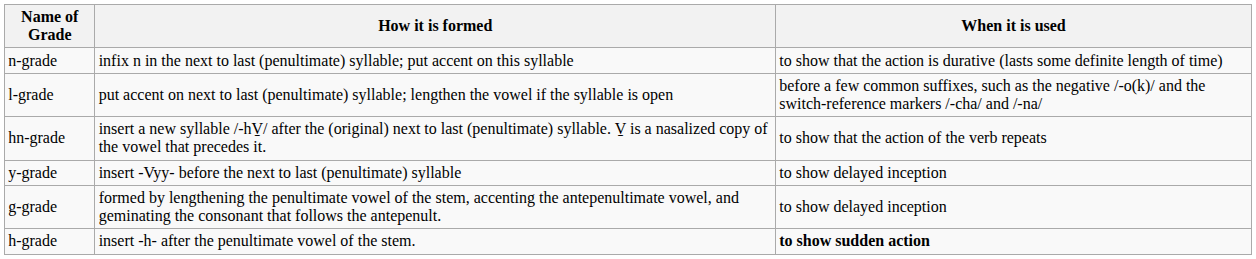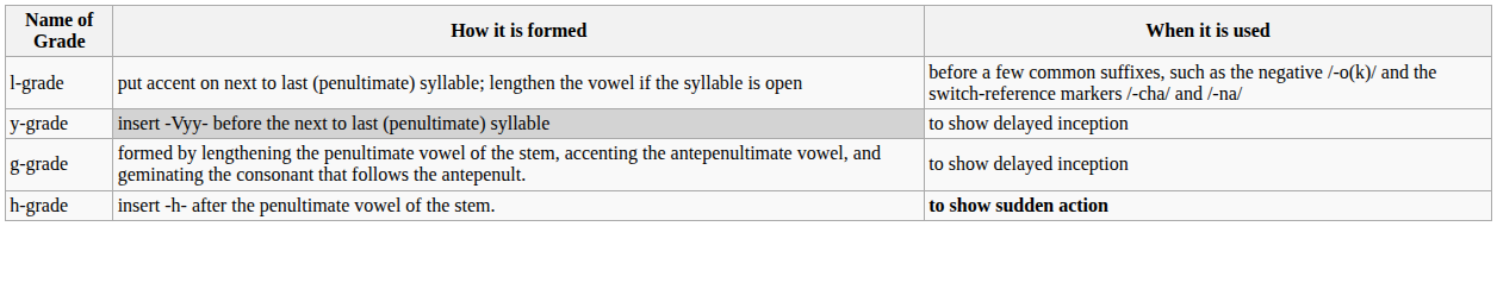- row: n-grade | infix n in the next to last (penultimate) syllable; put accent on this syllable | to show that the action is durative (lasts some definite length of time)
- row: hn-grade | insert a new syllable /-hV̱/ after the (original) next to last (penultimate) syllable. V̱ is a nasalized copy of the vowel that precedes it. | to show that the action of the verb repeats
y-grade | How it is formed: no background -> lightgrey background
